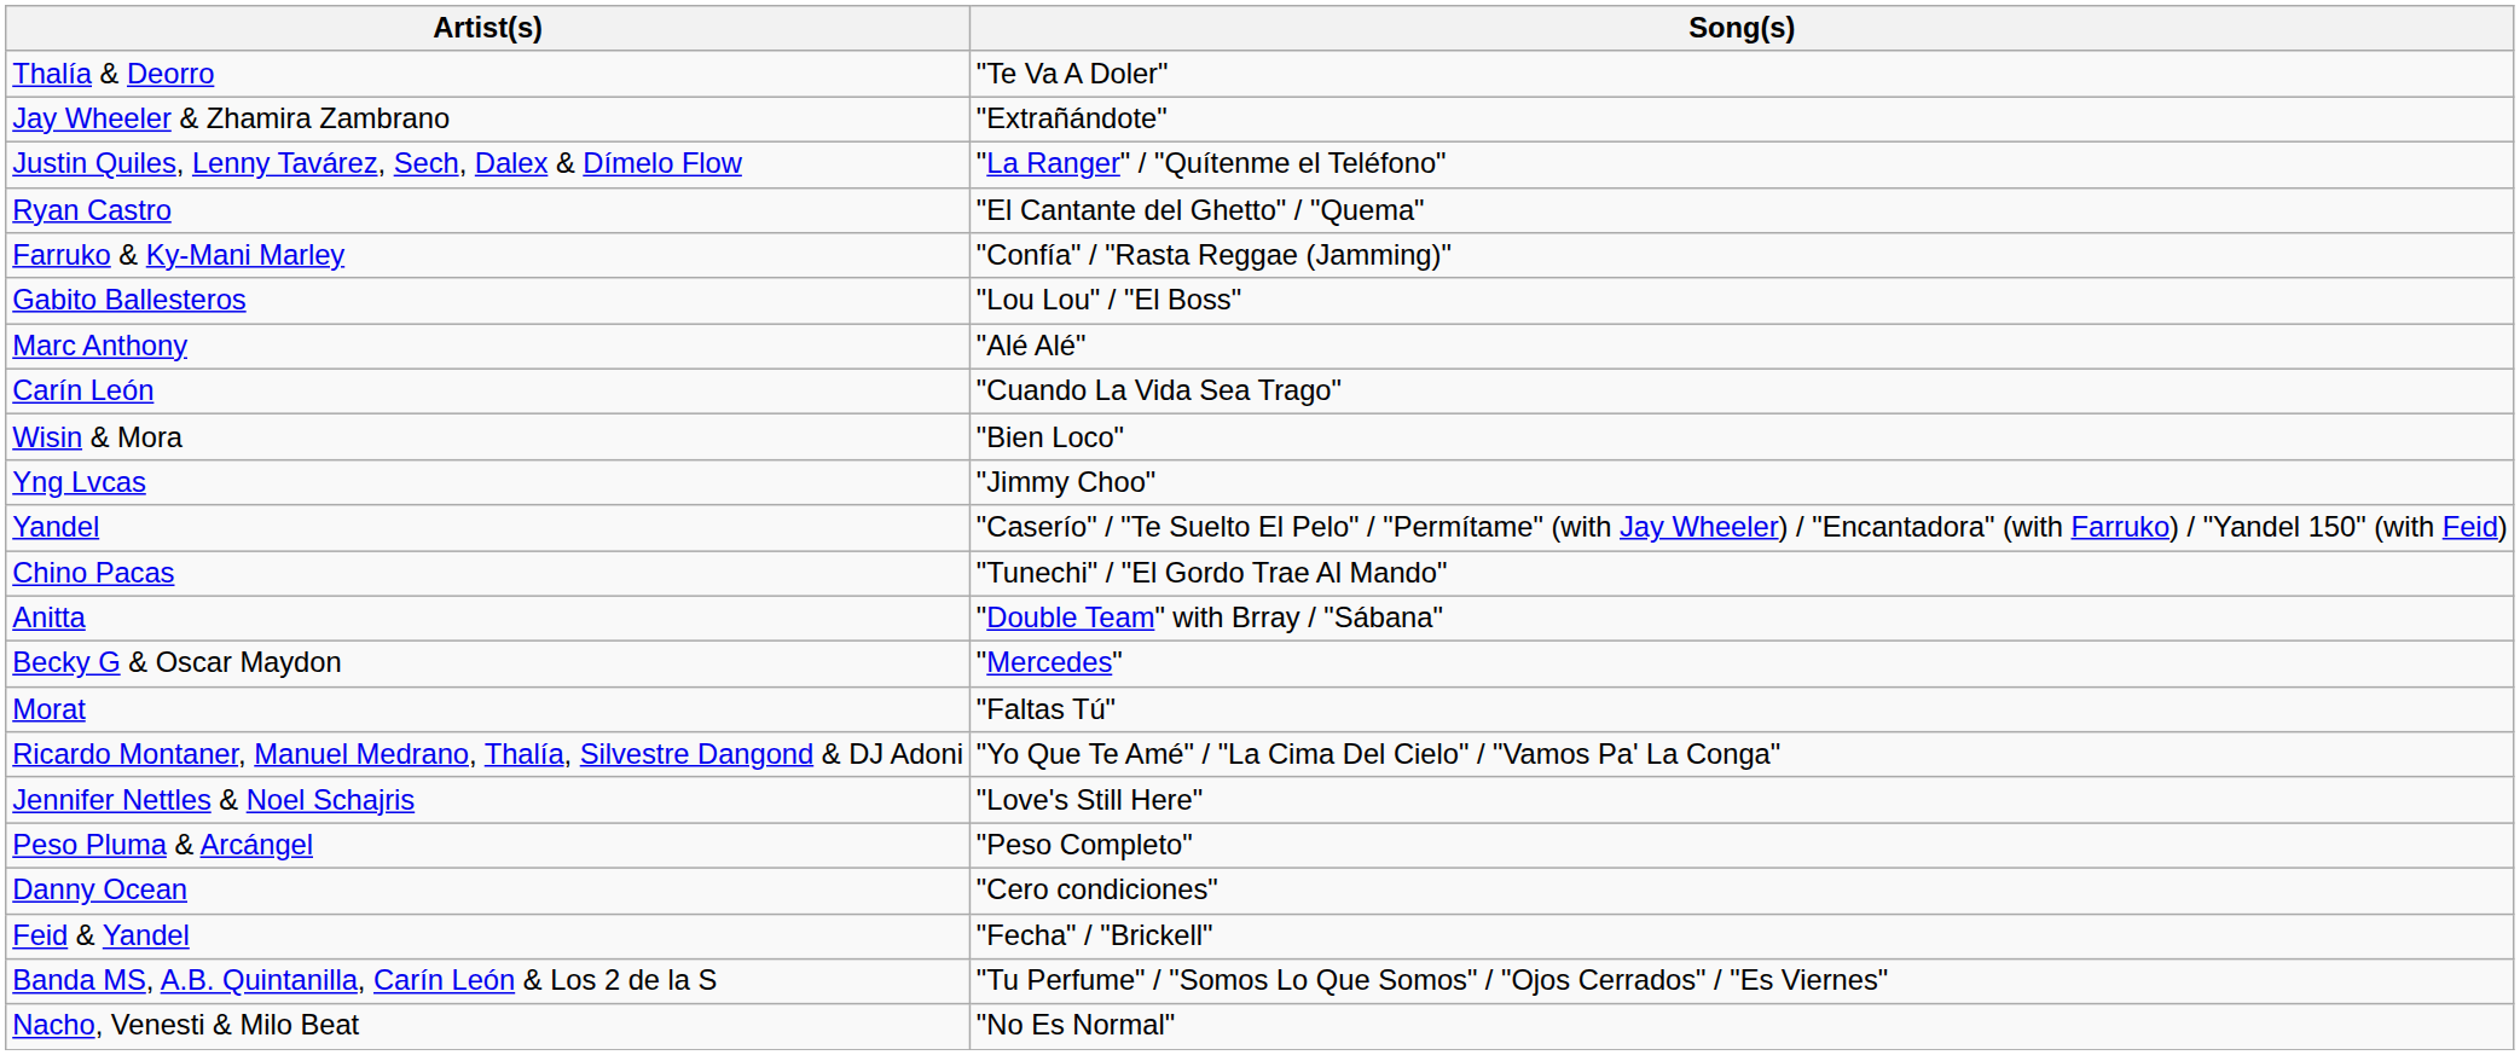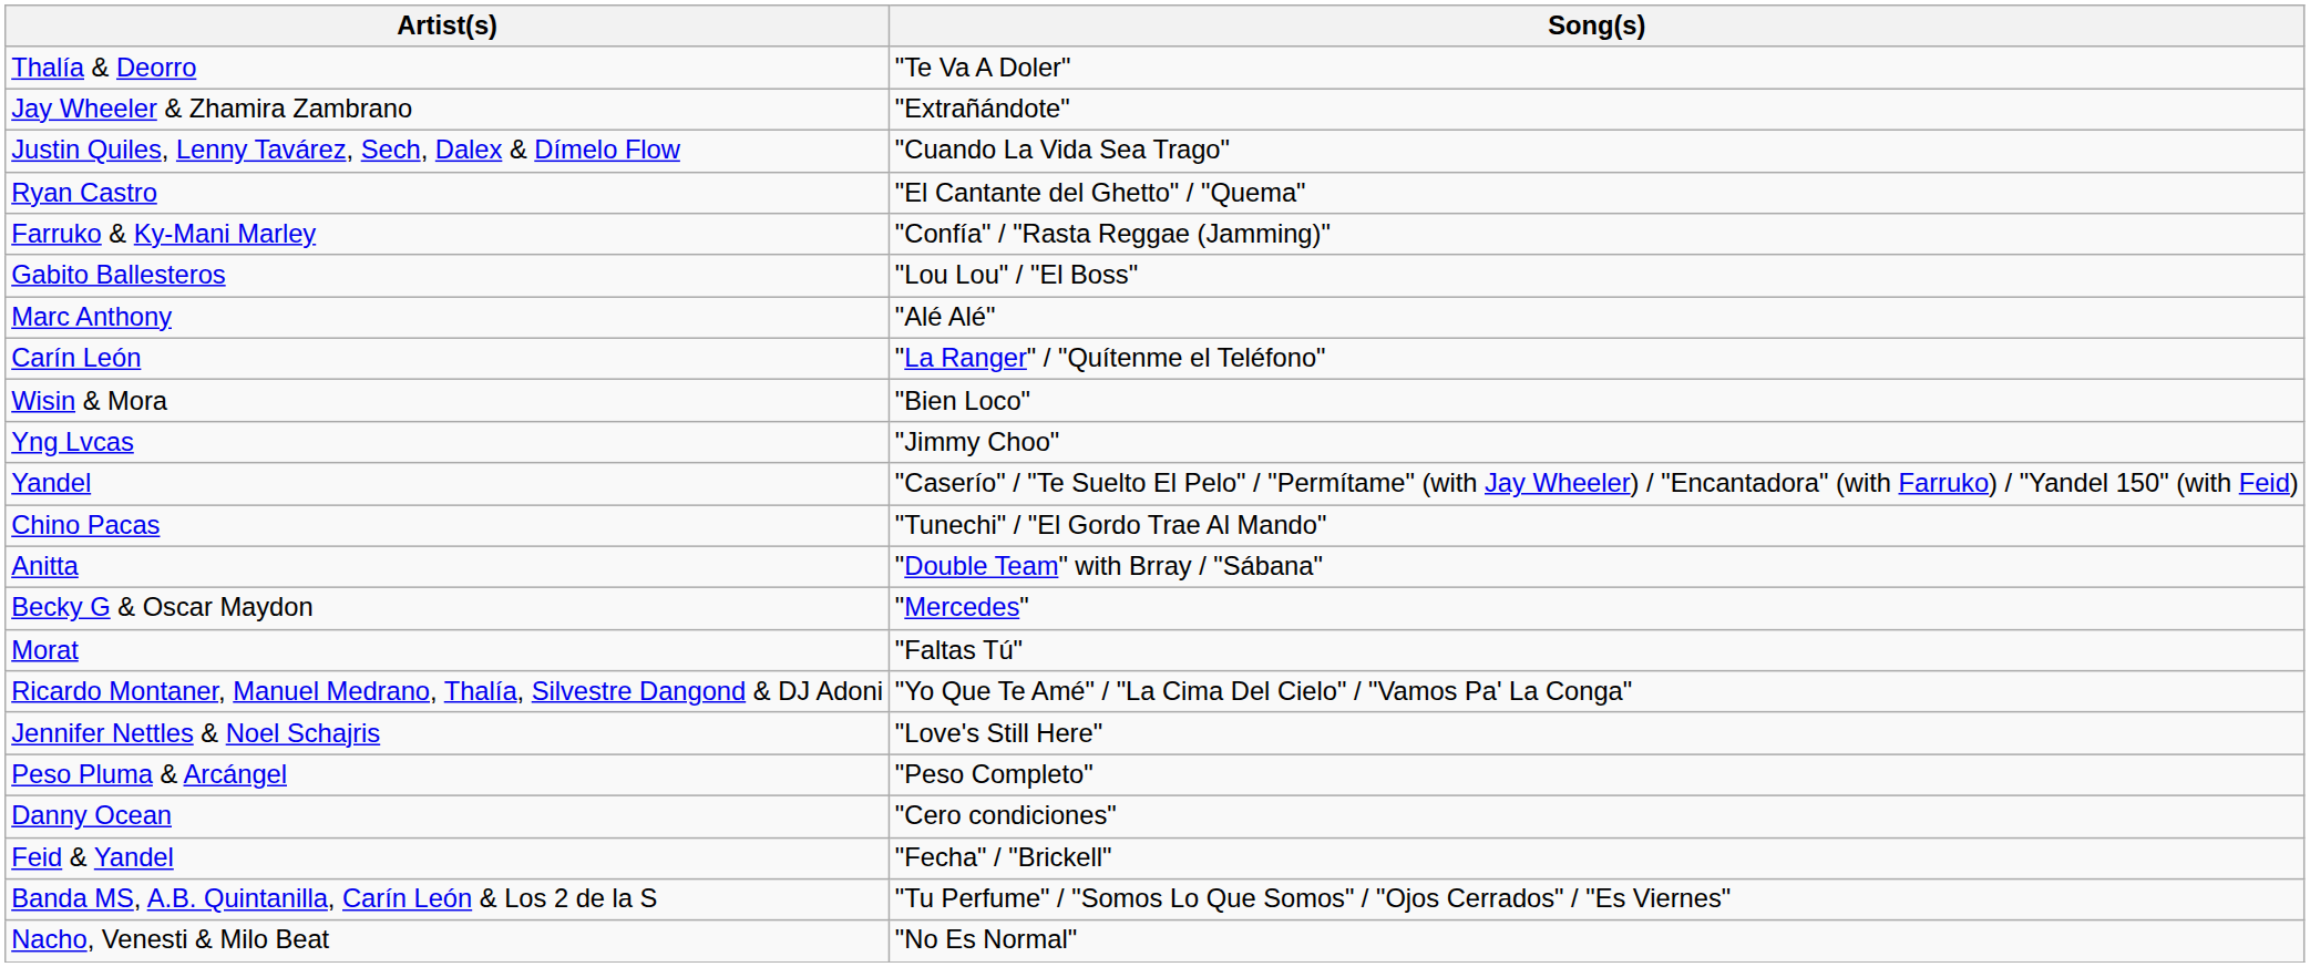Justin Quiles, Lenny Tavárez, Sech, Dalex & Dímelo Flow | Song(s): "La Ranger" / "Quítenme el Teléfono" -> "Cuando La Vida Sea Trago"
Carín León | Song(s): "Cuando La Vida Sea Trago" -> "La Ranger" / "Quítenme el Teléfono"
